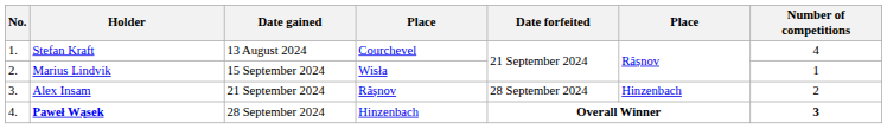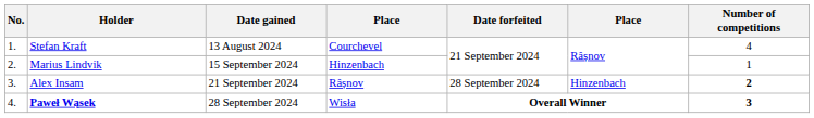Marius Lindvik | column 4: Wisła -> Hinzenbach
Alex Insam | Number of competitions: normal -> bold
Paweł Wąsek | column 4: Hinzenbach -> Wisła
